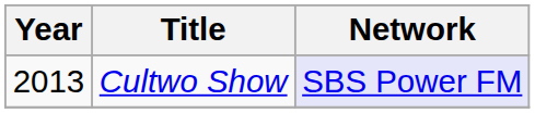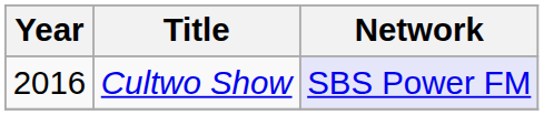Cultwo Show | Year: 2013 -> 2016
